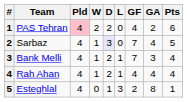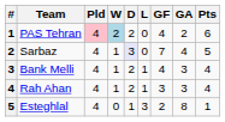PAS Tehran | W: no background -> lightblue background
Bank Melli | GF: 7 -> 4
Rah Ahan | GF: 4 -> 3
Rah Ahan | GA: 4 -> 3
